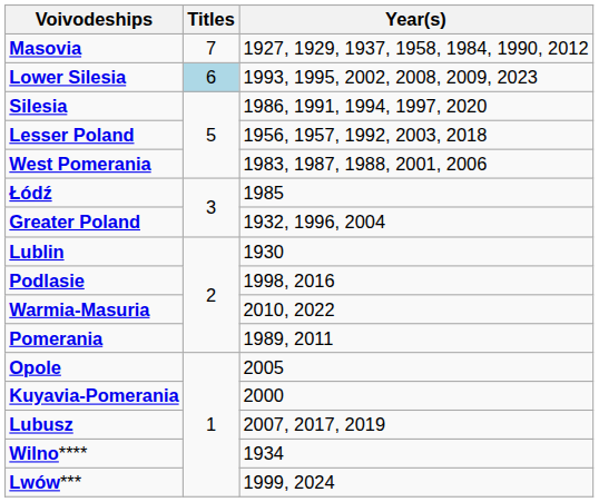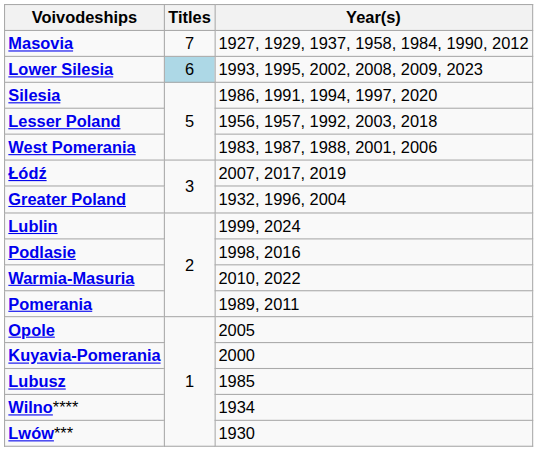Łódź | Year(s): 1985 -> 2007, 2017, 2019
Lublin | Year(s): 1930 -> 1999, 2024
Lubusz | Year(s): 2007, 2017, 2019 -> 1985
Lwów*** | Year(s): 1999, 2024 -> 1930
